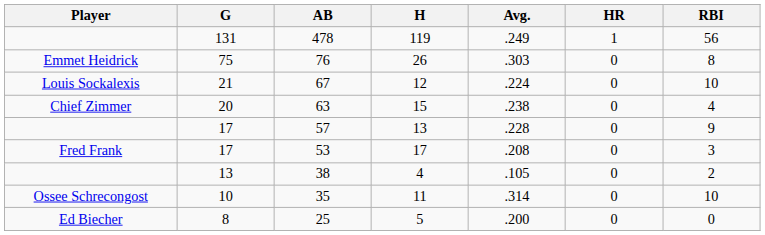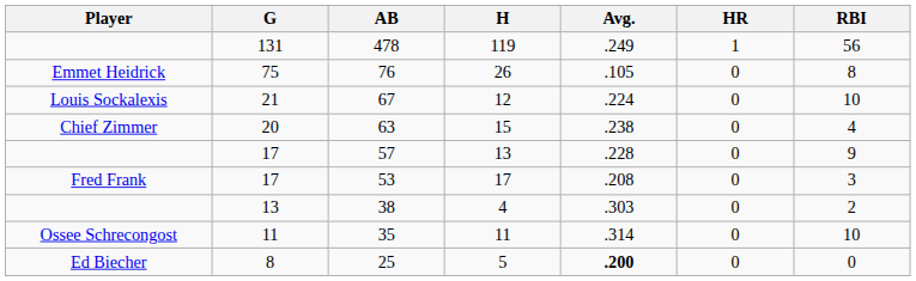76 | Avg.: .303 -> .105
38 | Avg.: .105 -> .303
35 | G: 10 -> 11
25 | Avg.: normal -> bold
